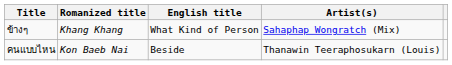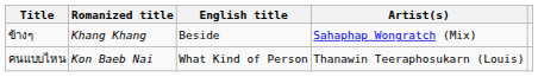ข้างๆ | English title: What Kind of Person -> Beside
คนแบบไหน | English title: Beside -> What Kind of Person
